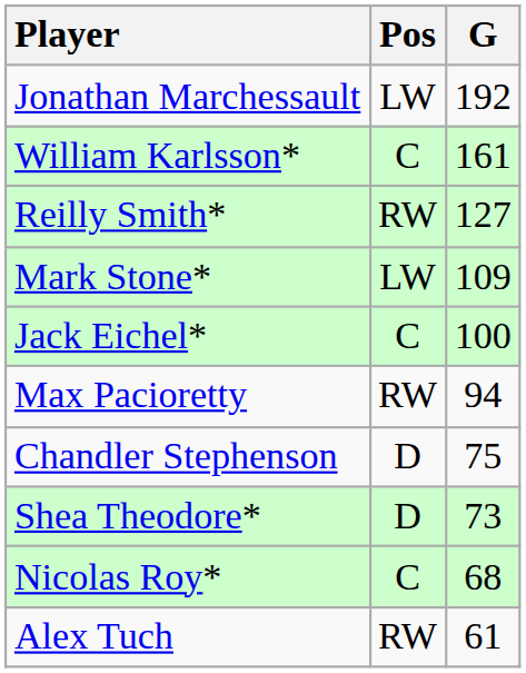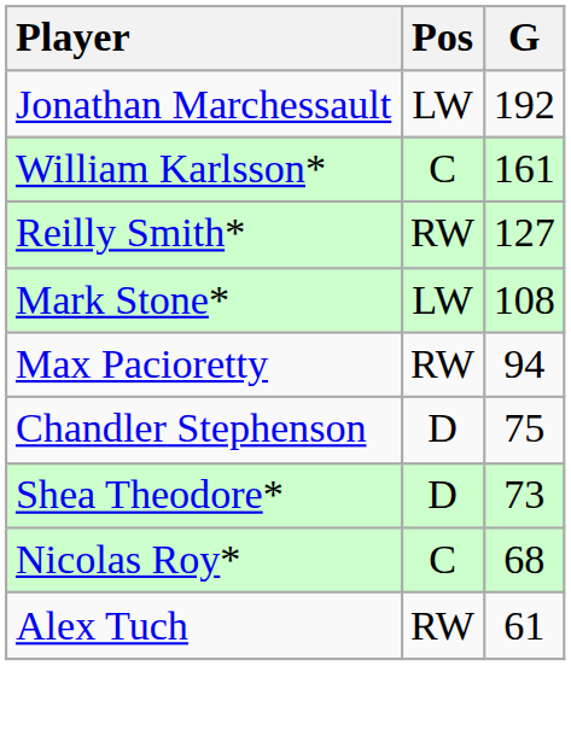Mark Stone* | G: 109 -> 108
- row: Jack Eichel* | C | 100
